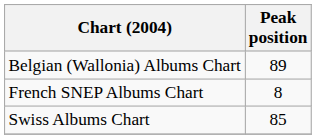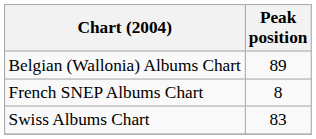Swiss Albums Chart | Peak position: 85 -> 83
